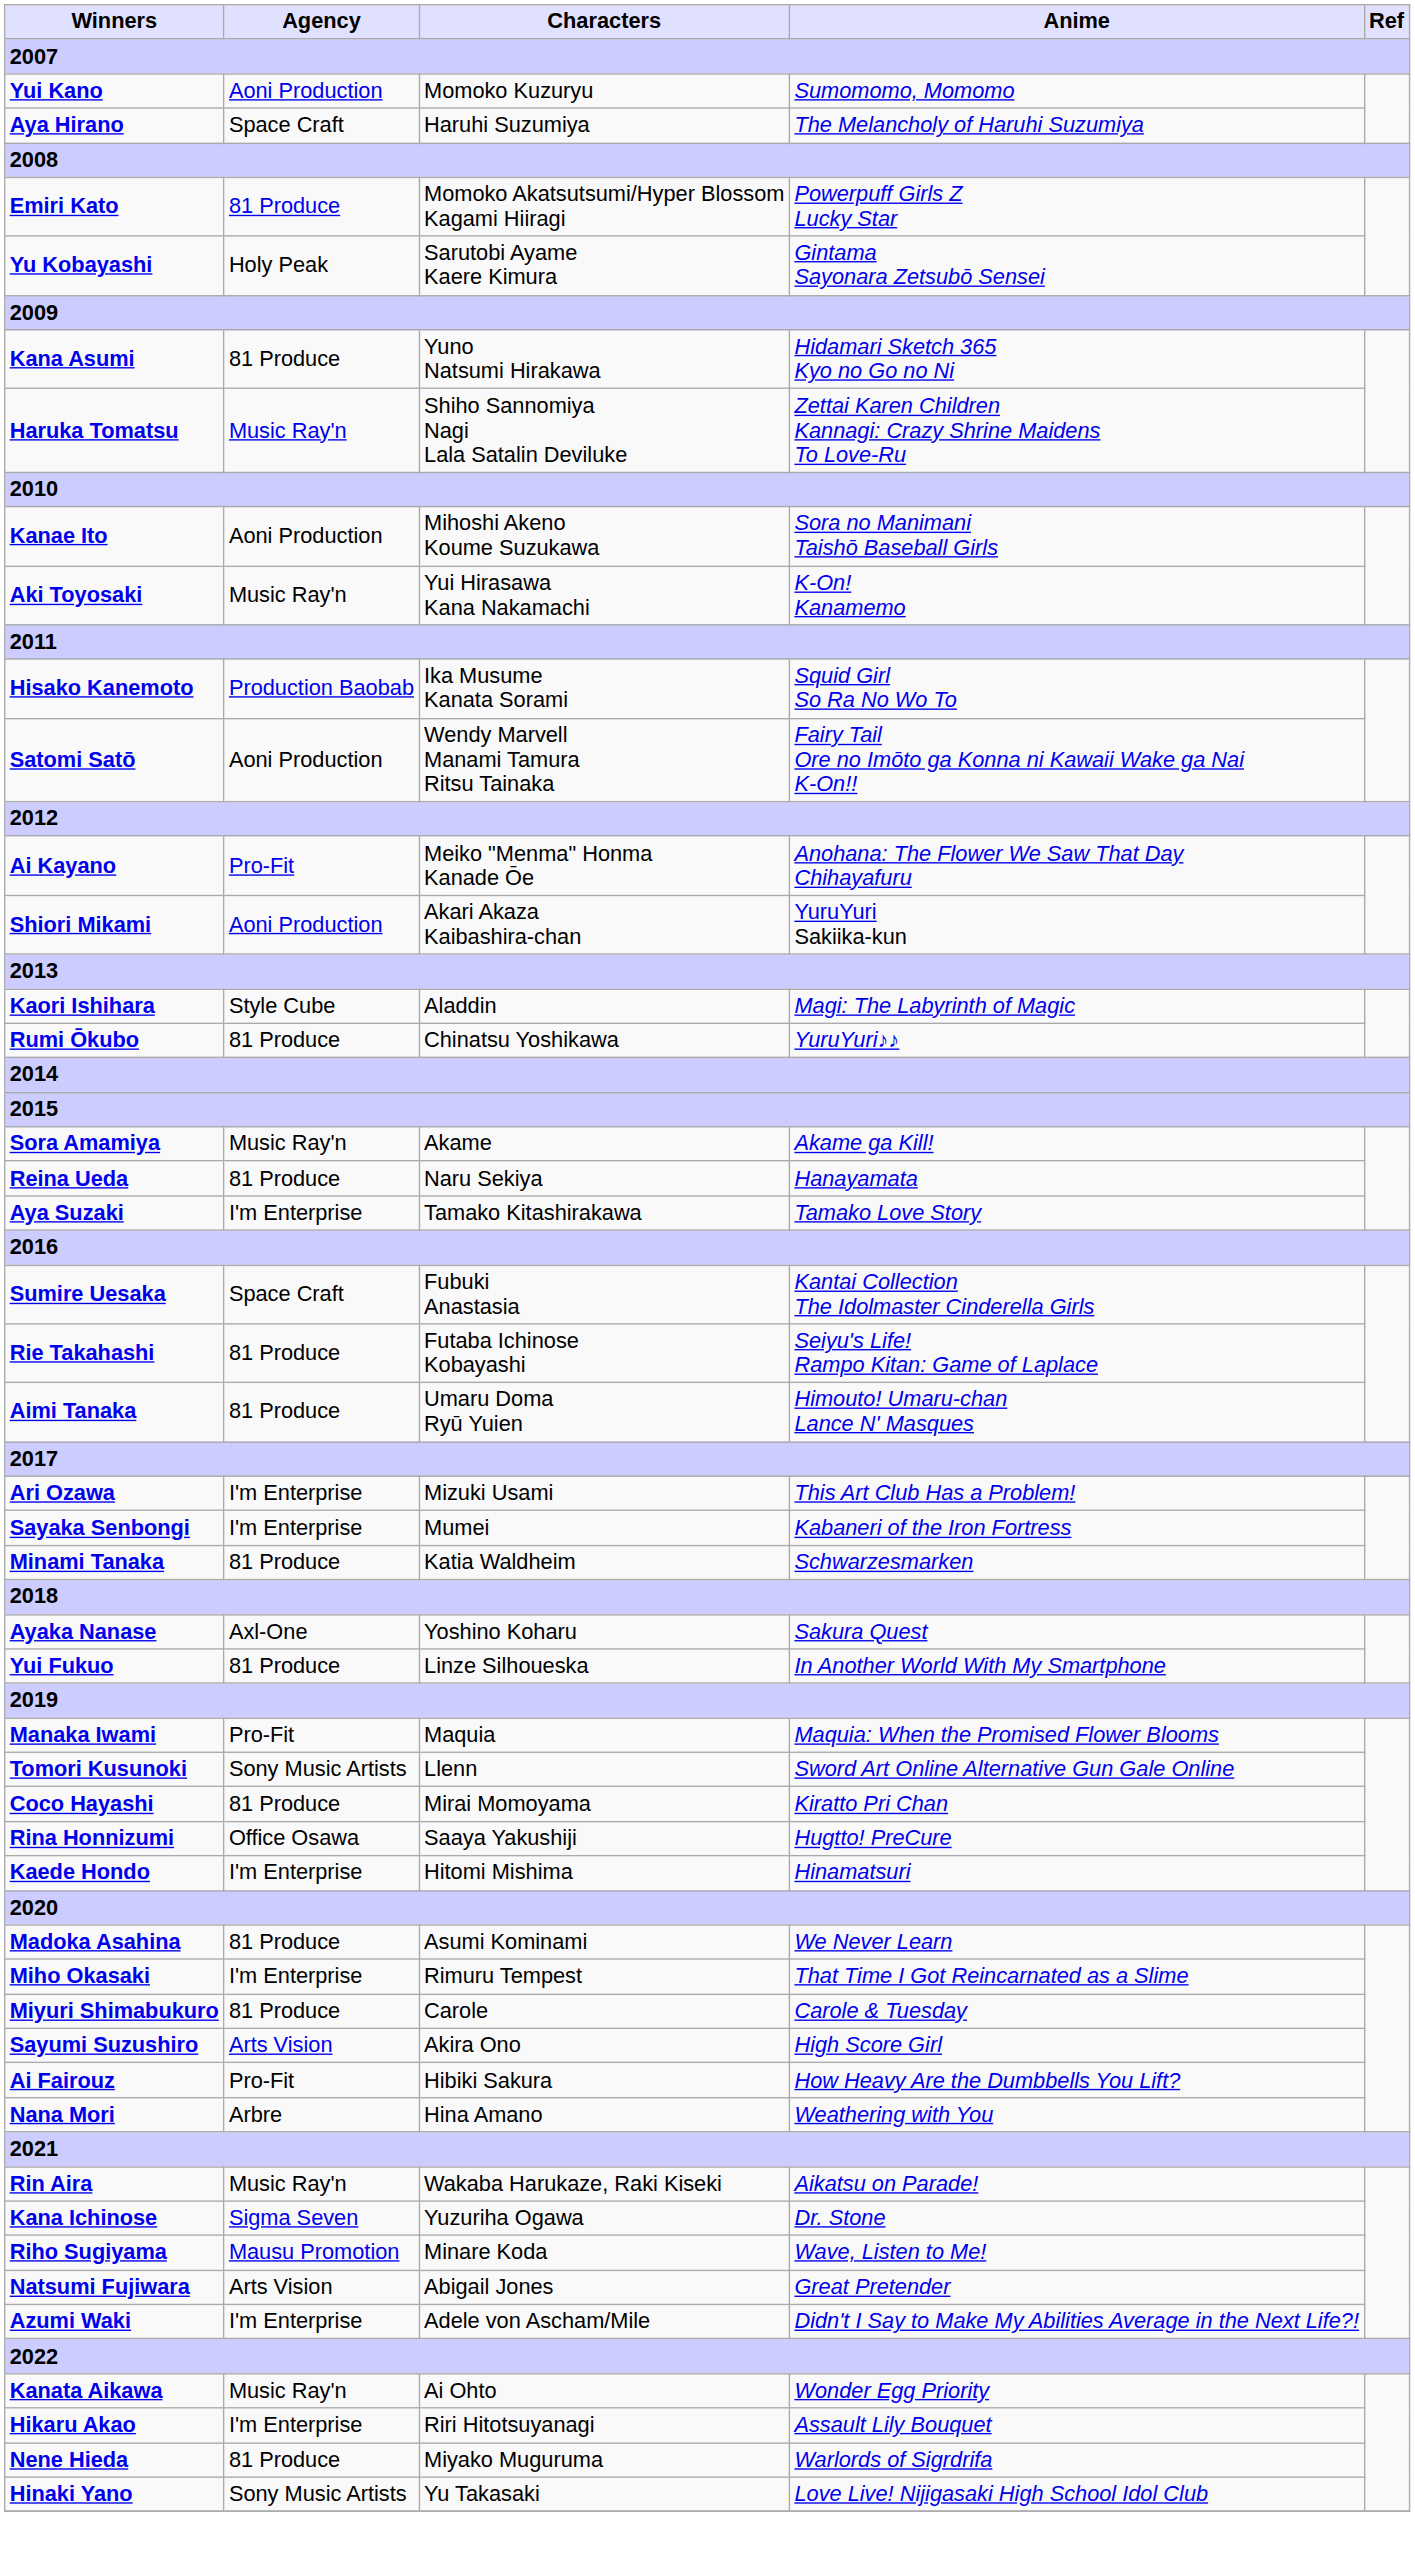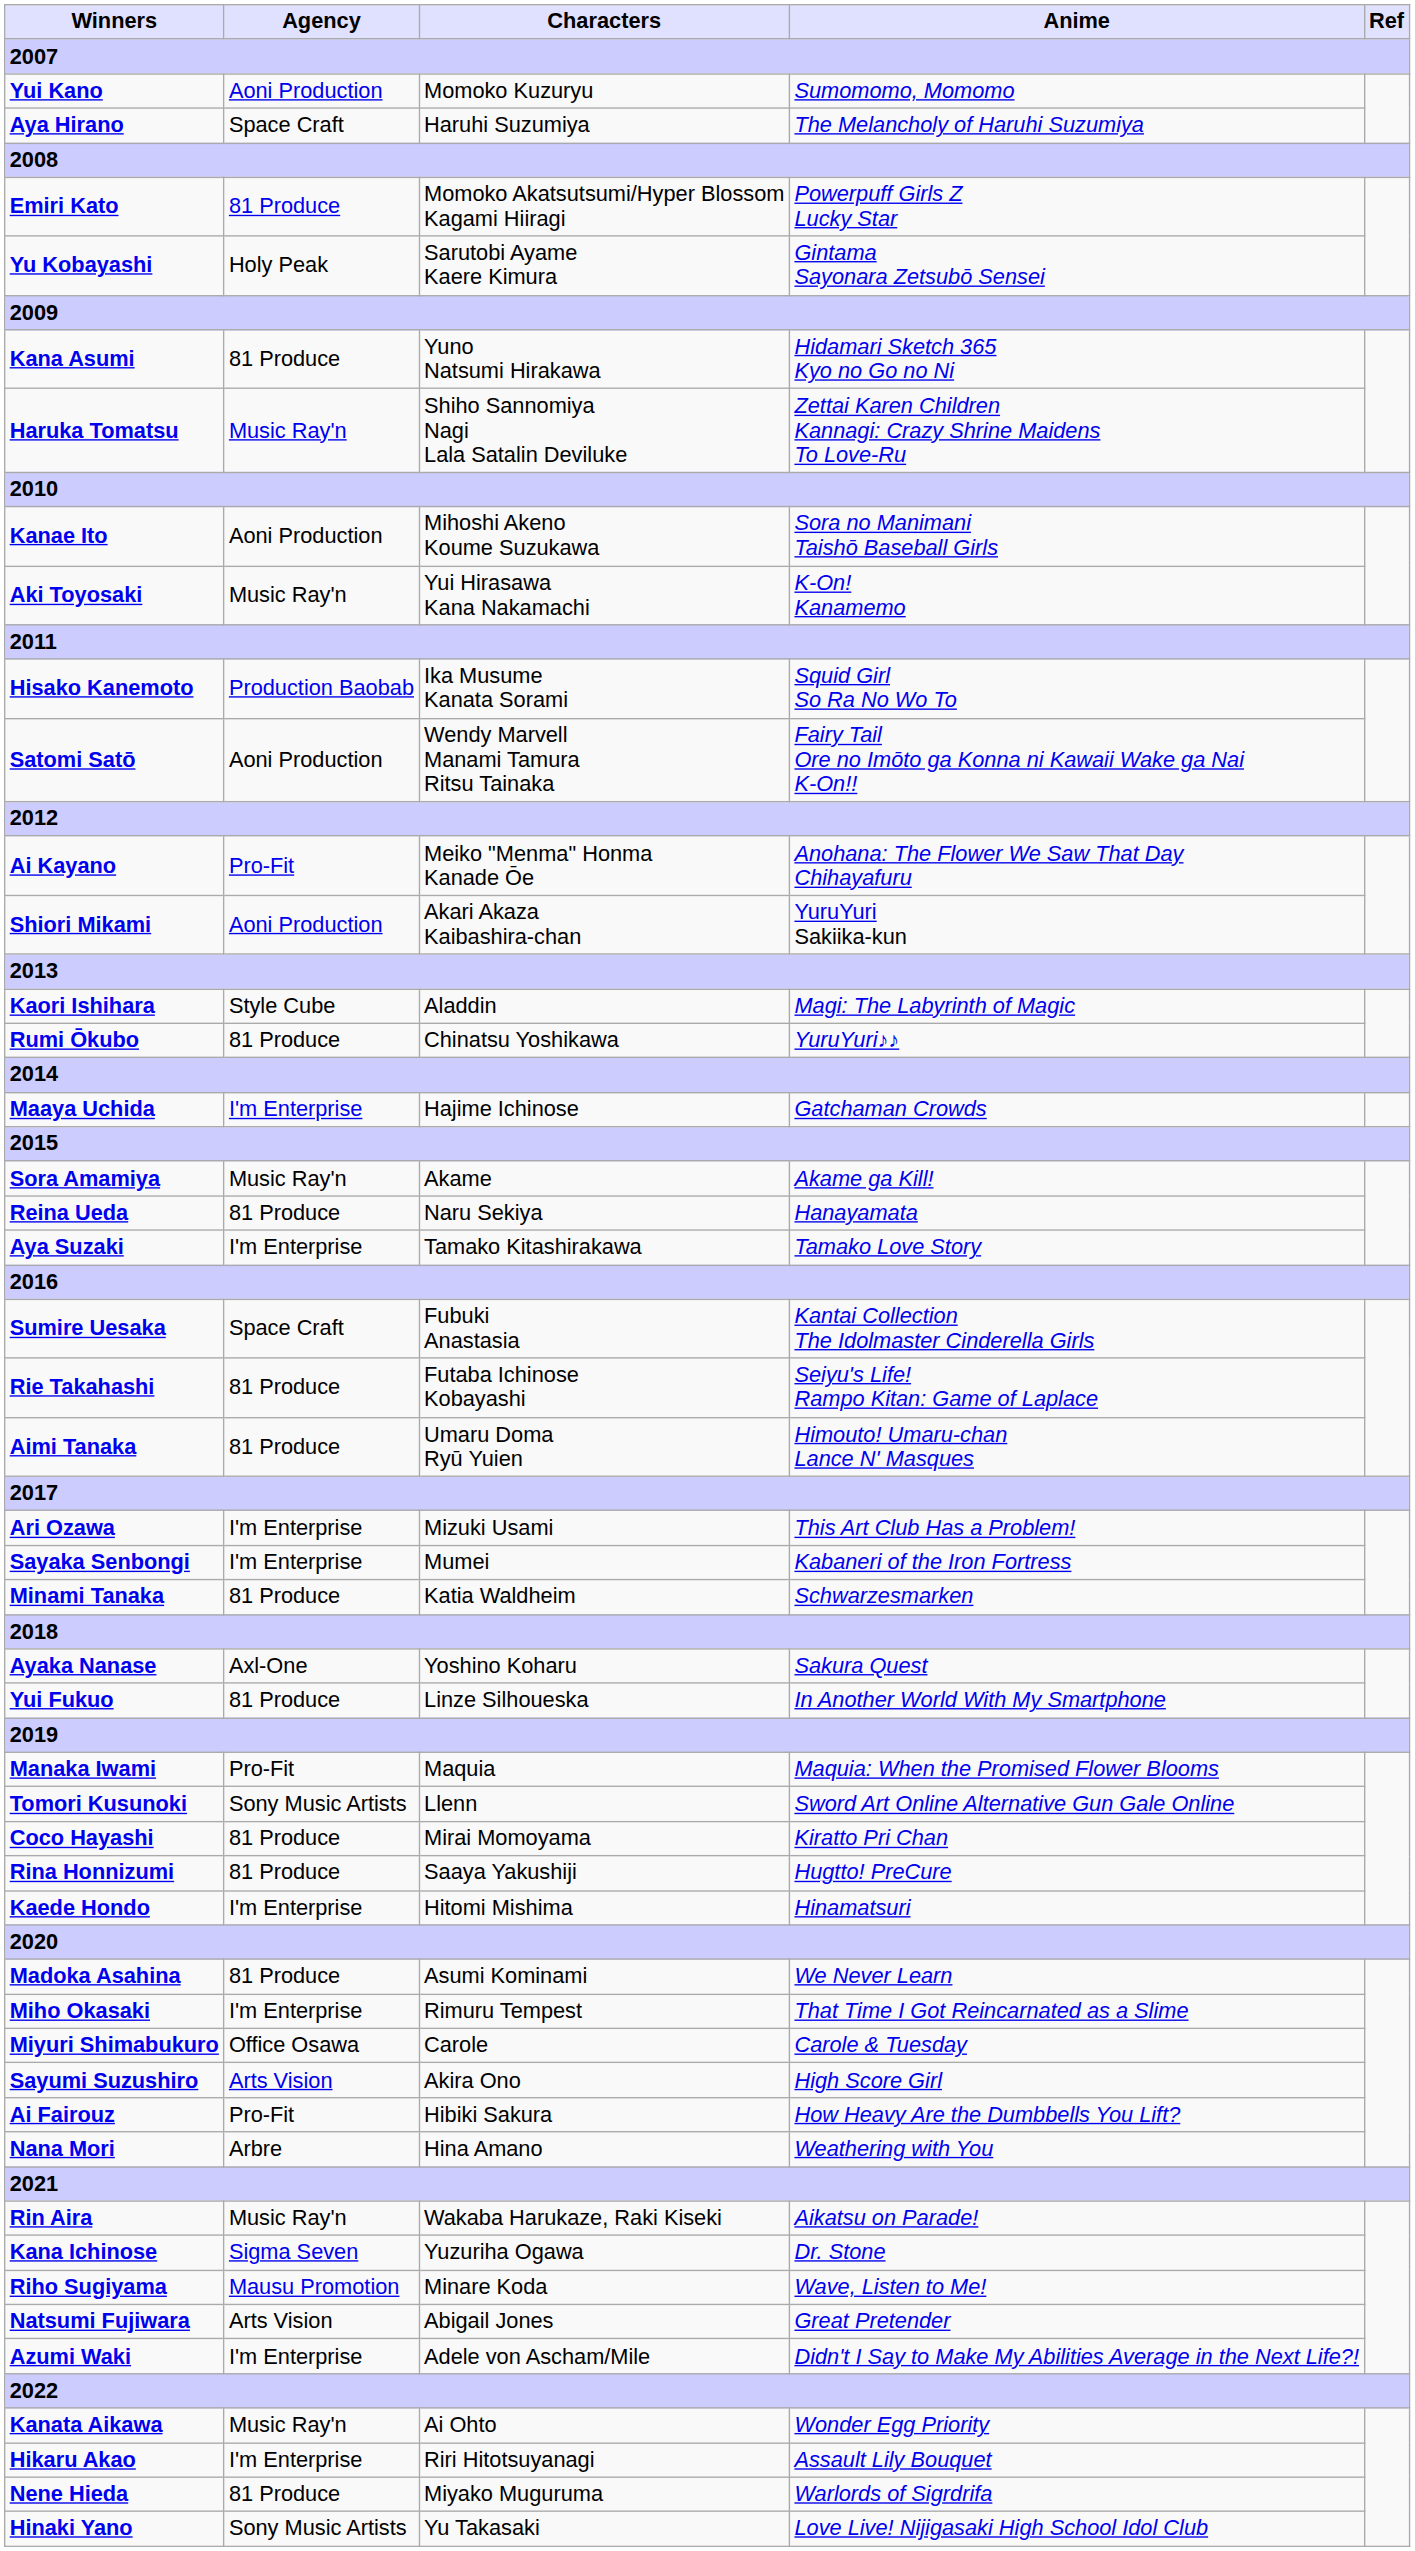+ row: Maaya Uchida | I'm Enterprise | Hajime Ichinose | Gatchaman Crowds
Rina Honnizumi | Agency: Office Osawa -> 81 Produce
Miyuri Shimabukuro | Agency: 81 Produce -> Office Osawa
